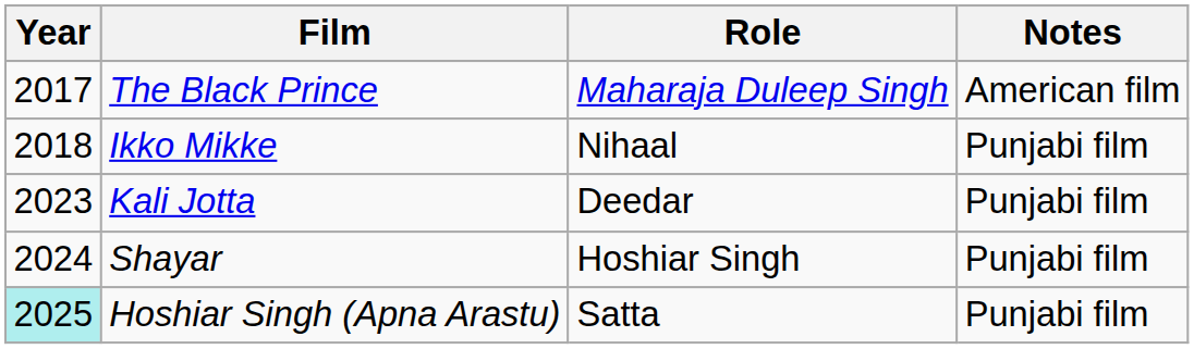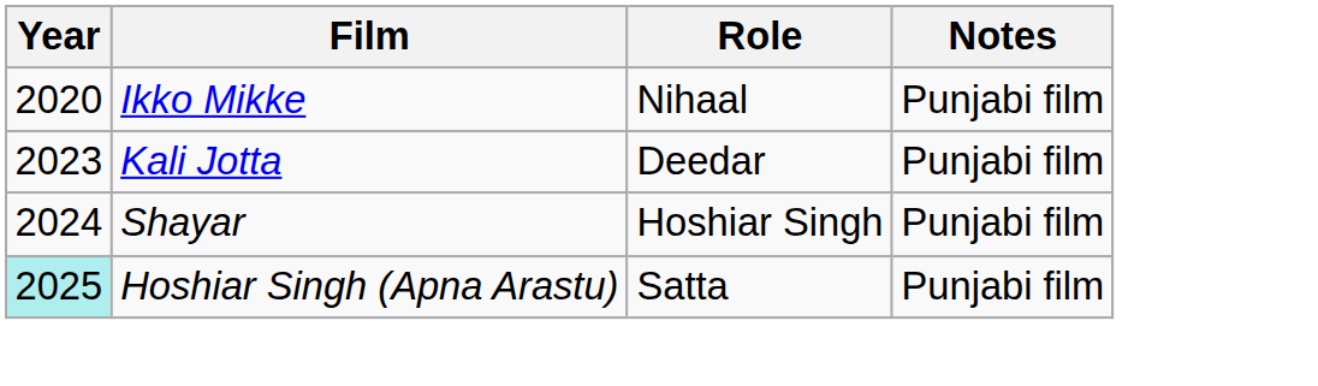- row: 2017 | The Black Prince | Maharaja Duleep Singh | American film
Ikko Mikke | Year: 2018 -> 2020
